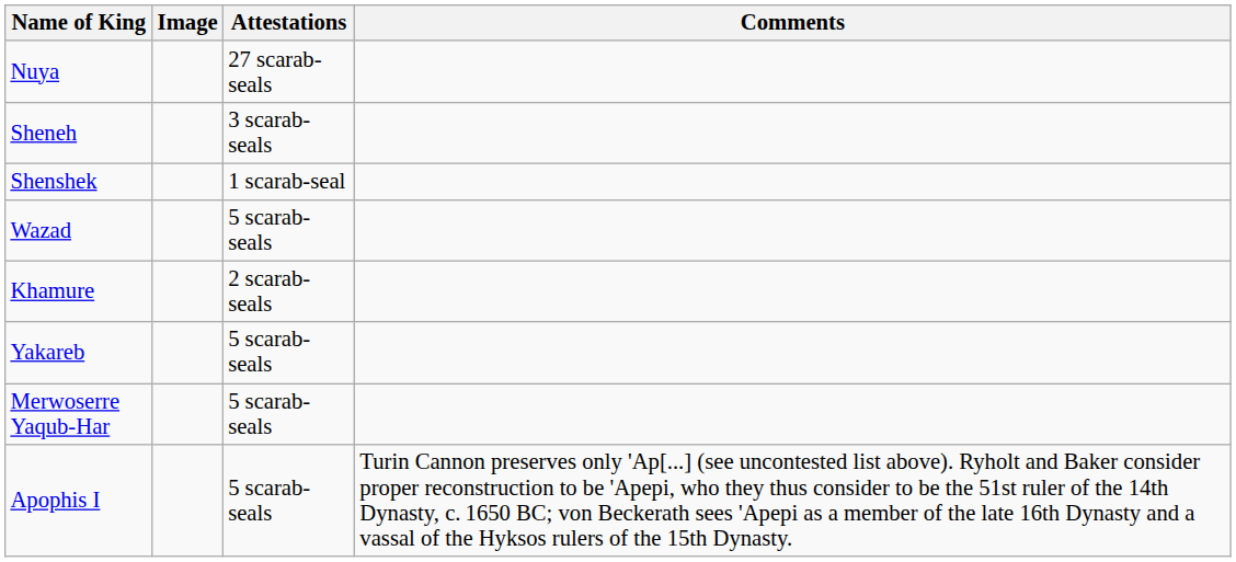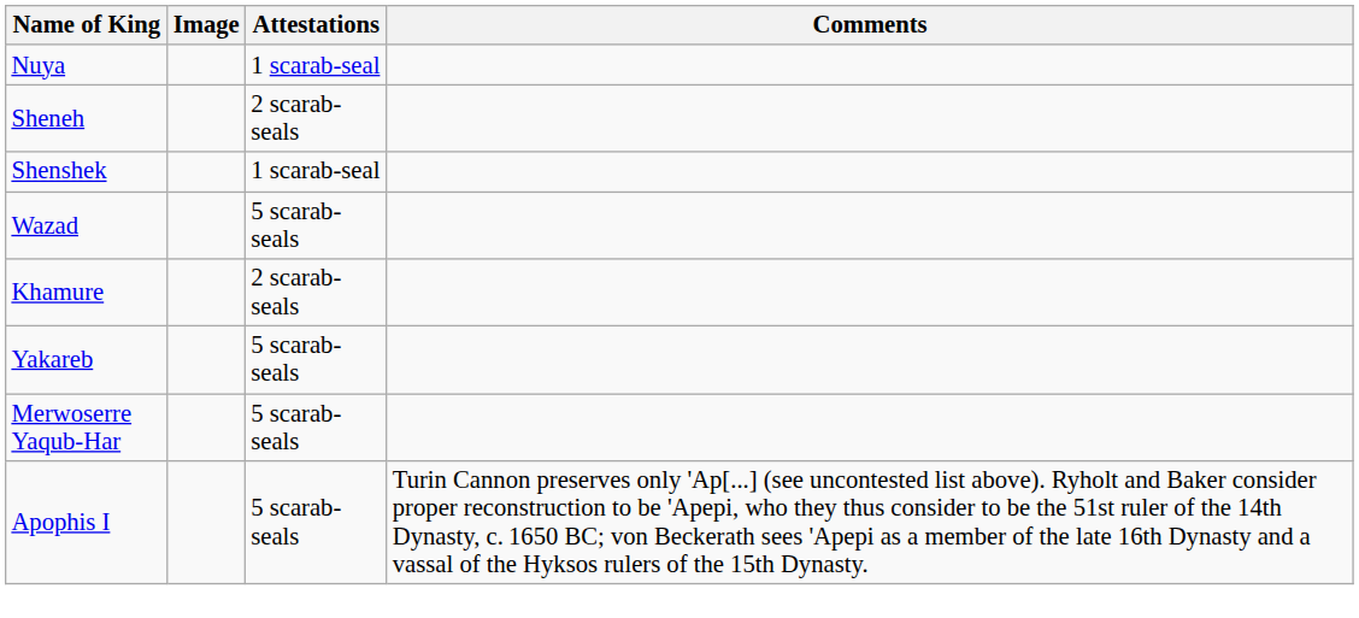Nuya | Attestations: 27 scarab-seals -> 1 scarab-seal
Sheneh | Attestations: 3 scarab-seals -> 2 scarab-seals
